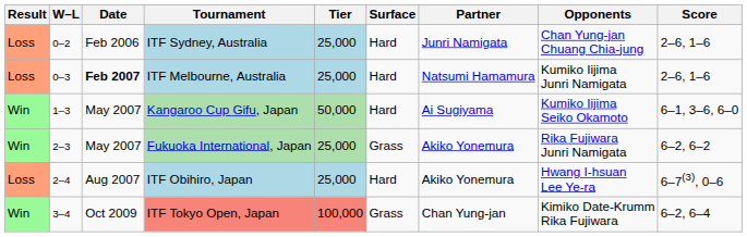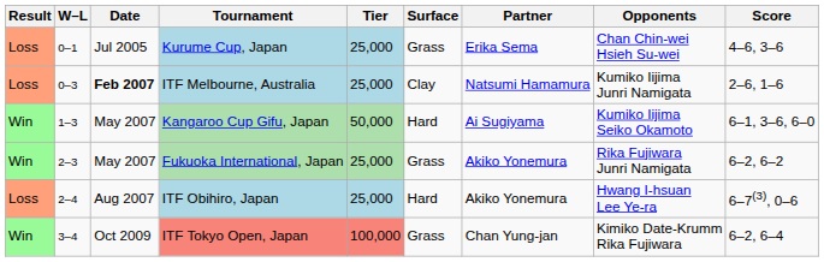+ row: Loss | 0–1 | Jul 2005 | Kurume Cup, Japan | 25,000 | Grass | Erika Sema | Chan Chin-wei Hsieh Su-wei | 4–6, 3–6
- row: Loss | 0–2 | Feb 2006 | ITF Sydney, Australia | 25,000 | Hard | Junri Namigata | Chan Yung-jan Chuang Chia-jung | 2–6, 1–6
ITF Melbourne, Australia | Surface: Hard -> Clay
